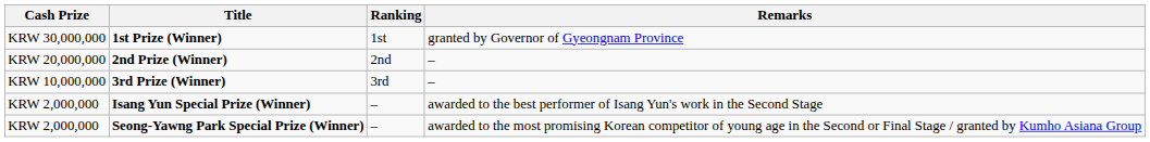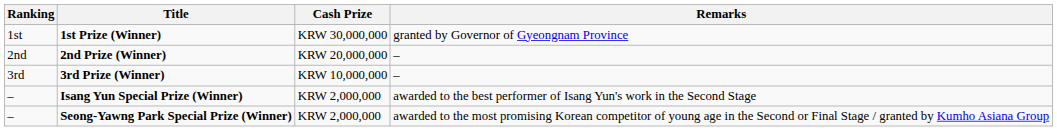columns swapped: Ranking <-> Cash Prize
